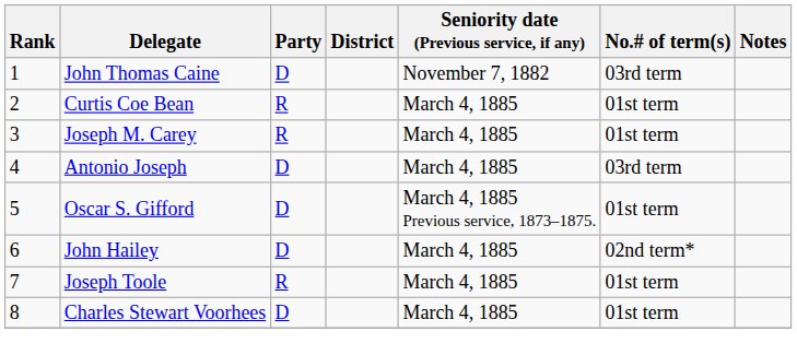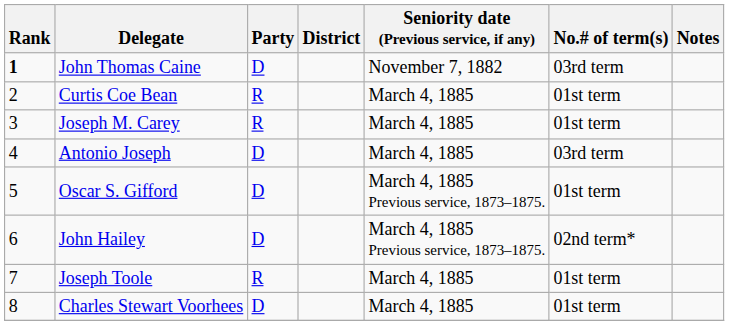John Thomas Caine | Rank: normal -> bold
John Hailey | Seniority date (Previous service, if any): March 4, 1885 -> March 4, 1885 Previous service, 1873–1875.
